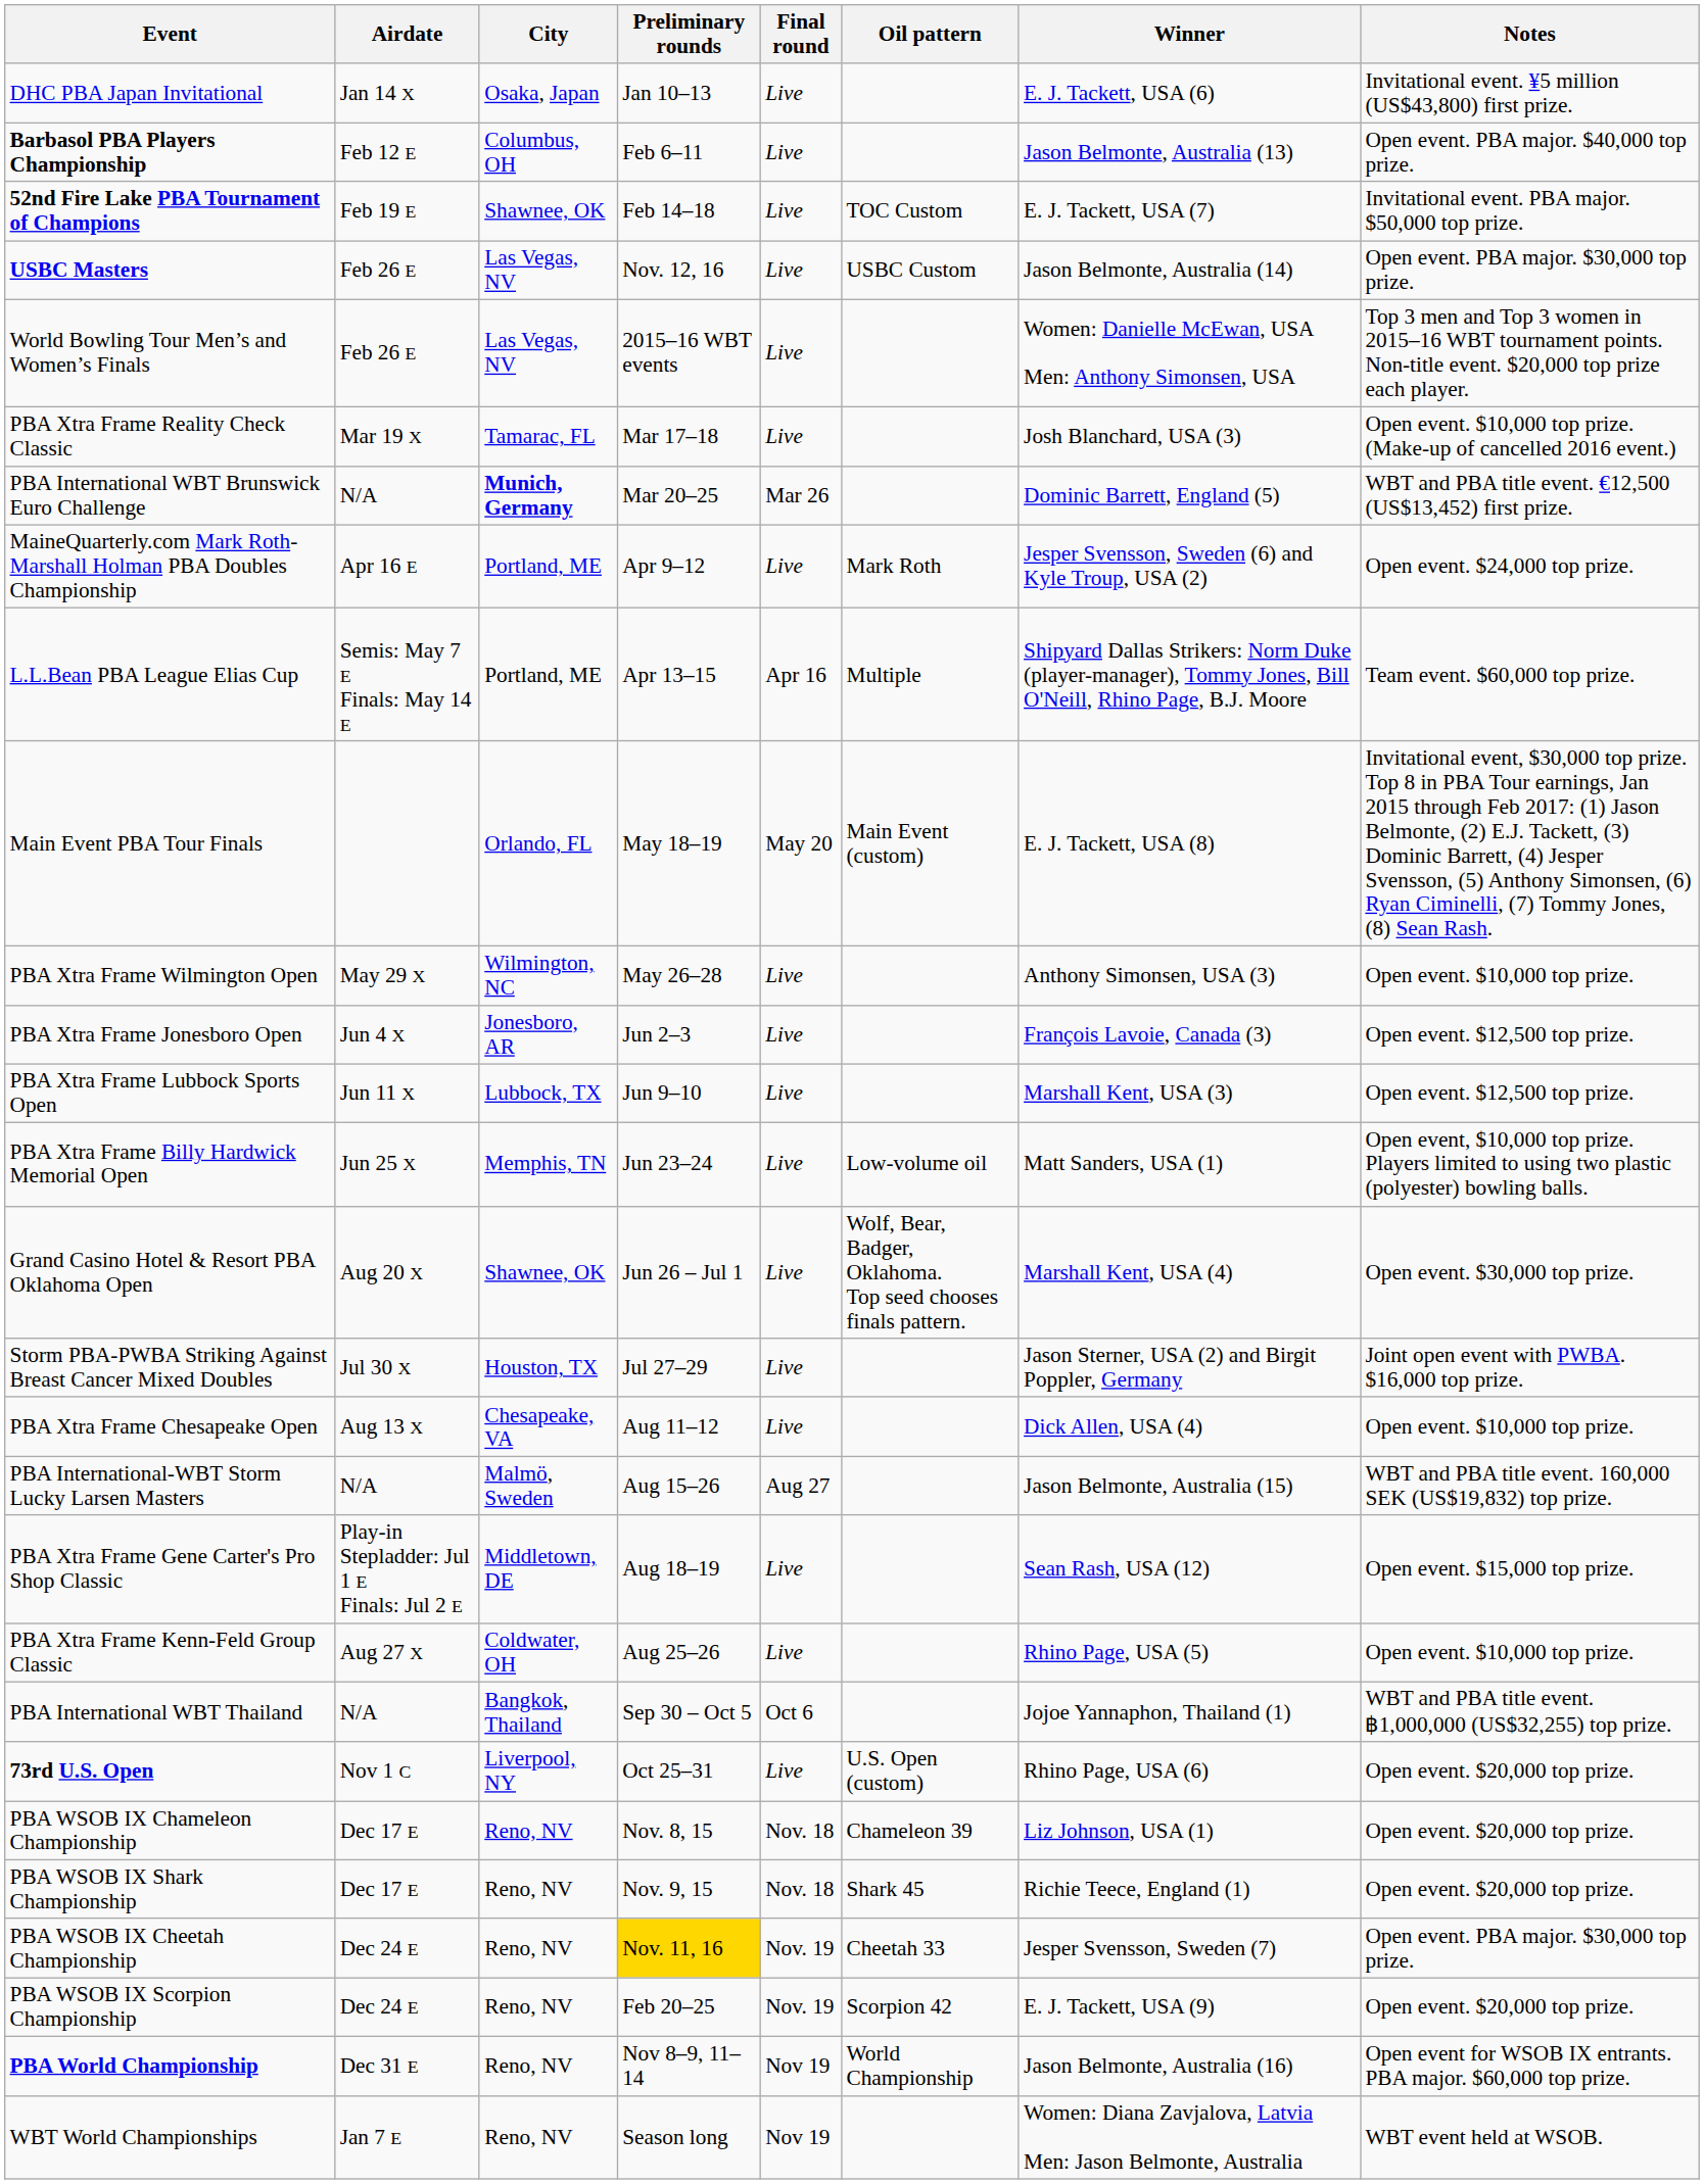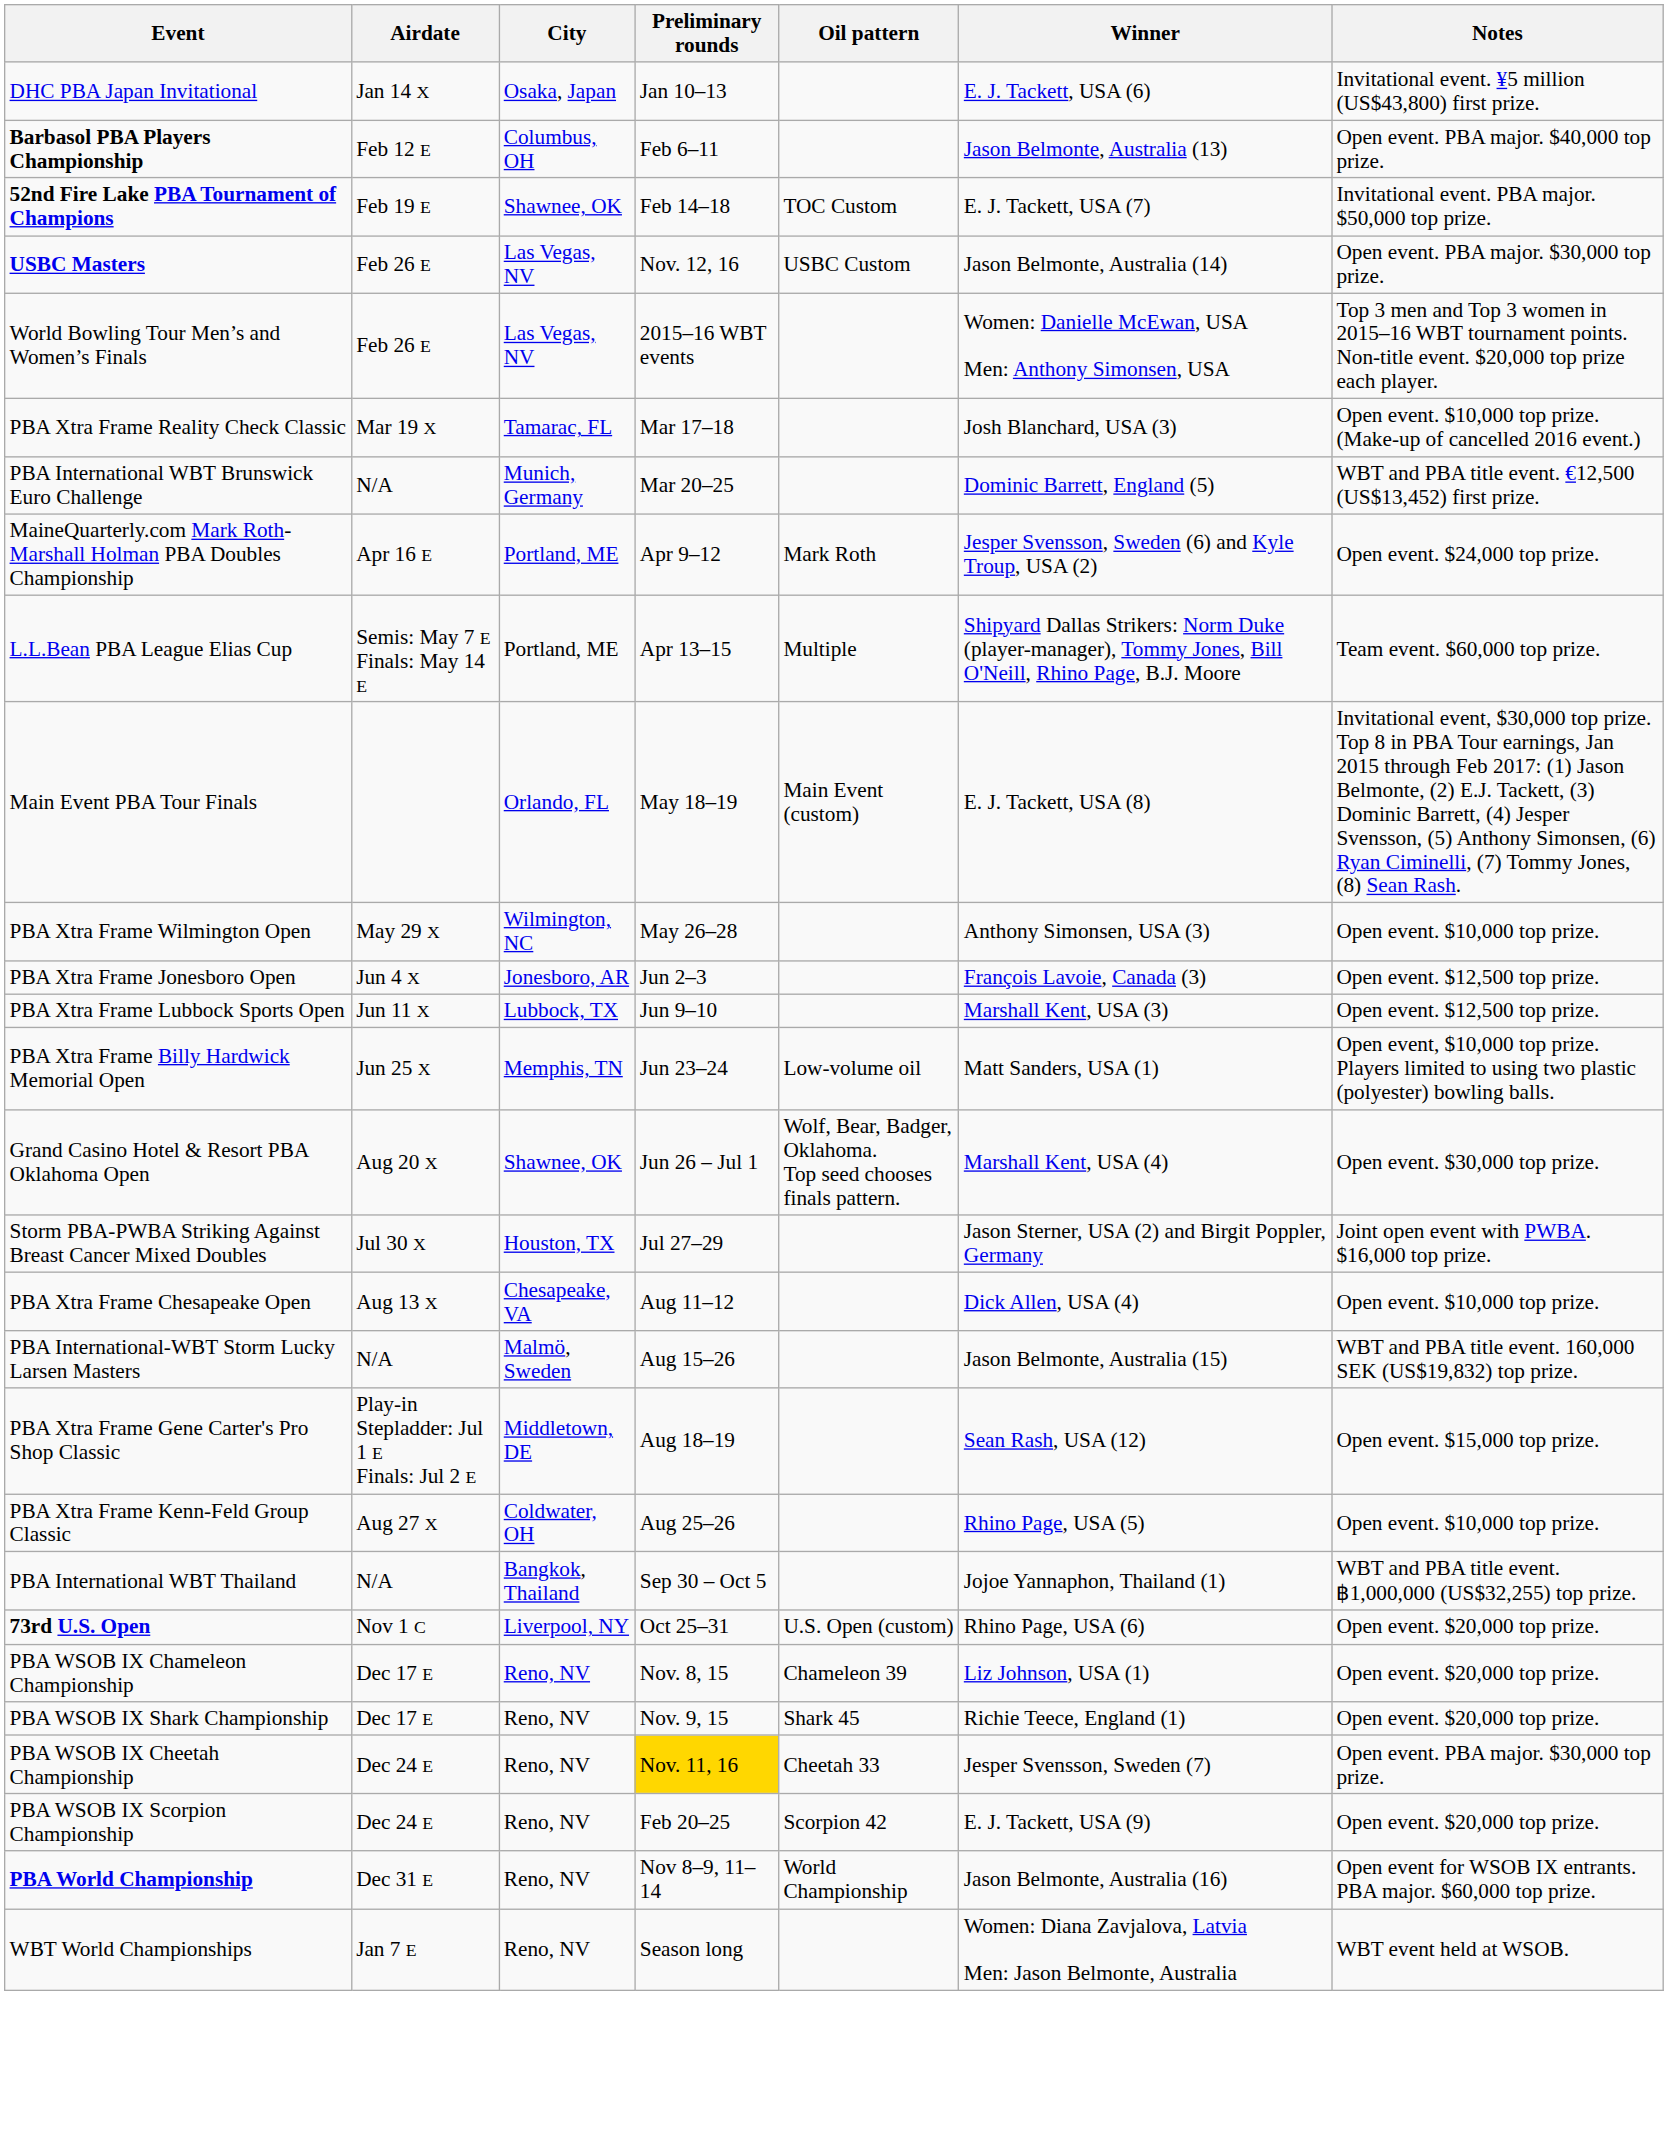- column: Final round | Live | Live | Live | Live | Live | Live | Mar 26 | Live | Apr 16 | May 20 | Live | Live | Live | Live | Live | Live | Live | Aug 27 | Live | Live | Oct 6 | Live | Nov. 18 | Nov. 18 | Nov. 19 | Nov. 19 | Nov 19 | Nov 19
PBA International WBT Brunswick Euro Challenge | City: bold -> normal
